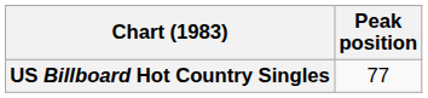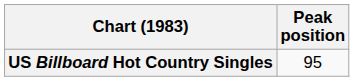US Billboard Hot Country Singles | Peak position: 77 -> 95
